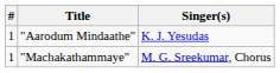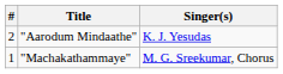"Aarodum Mindaathe" | #: 1 -> 2
